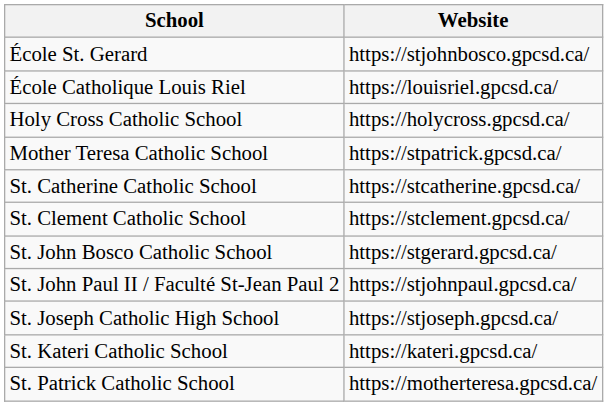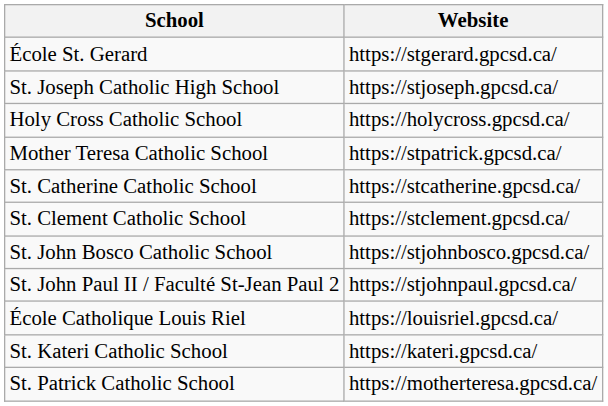École St. Gerard | Website: https://stjohnbosco.gpcsd.ca/ -> https://stgerard.gpcsd.ca/
rows swapped: École Catholique Louis Riel <-> St. Joseph Catholic High School
St. John Bosco Catholic School | Website: https://stgerard.gpcsd.ca/ -> https://stjohnbosco.gpcsd.ca/
